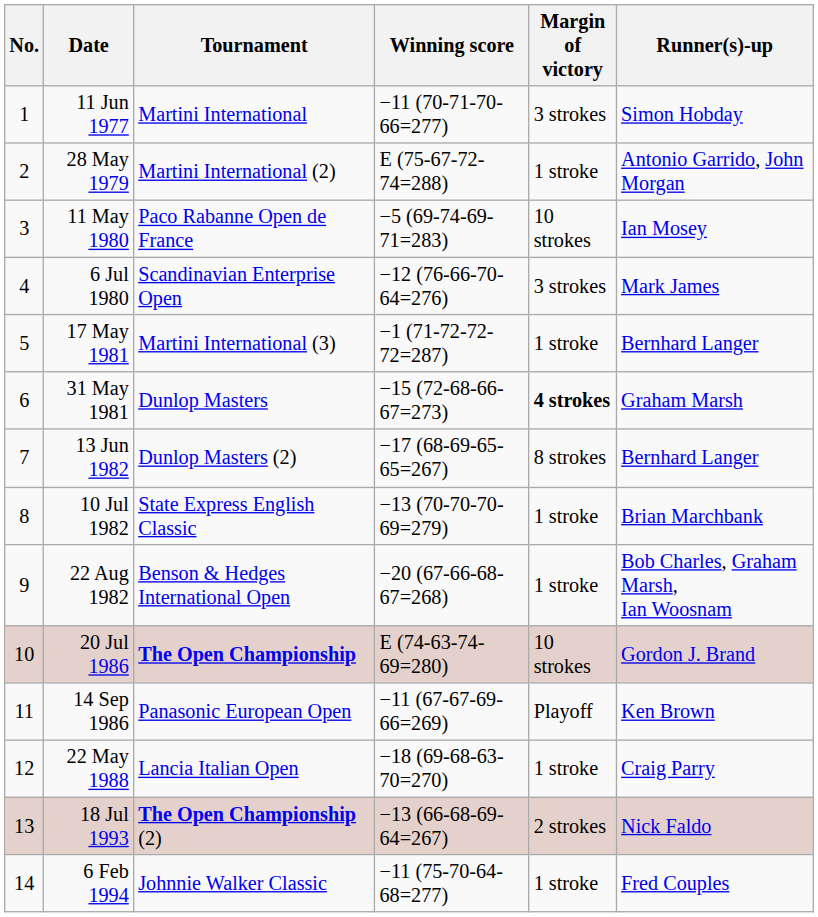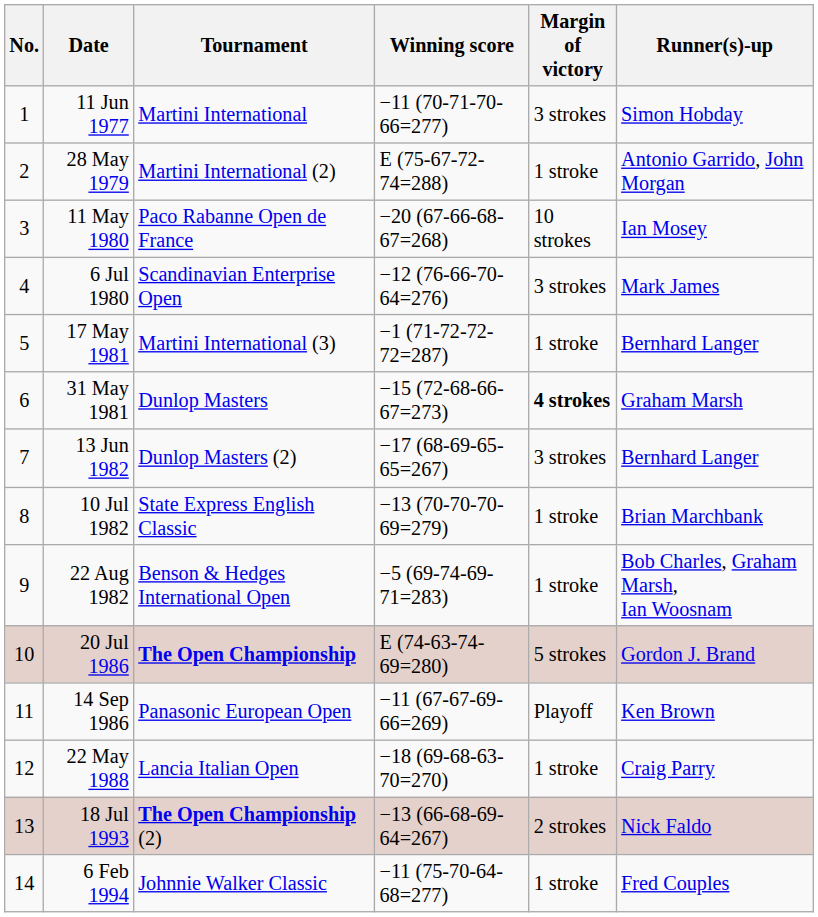11 May 1980 | Winning score: −5 (69-74-69-71=283) -> −20 (67-66-68-67=268)
13 Jun 1982 | Margin of victory: 8 strokes -> 3 strokes
22 Aug 1982 | Winning score: −20 (67-66-68-67=268) -> −5 (69-74-69-71=283)
20 Jul 1986 | Margin of victory: 10 strokes -> 5 strokes
